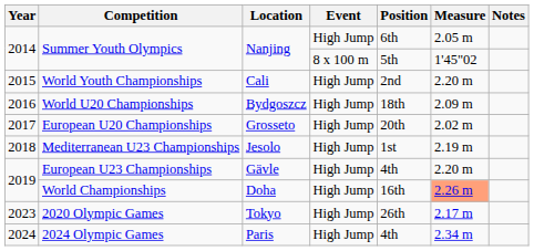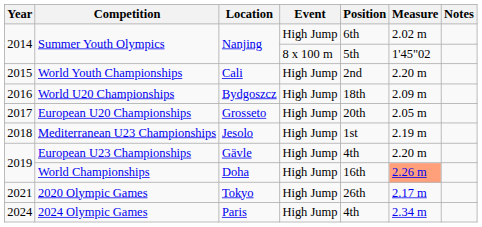Summer Youth Olympics / High Jump | Measure: 2.05 m -> 2.02 m
European U20 Championships | Measure: 2.02 m -> 2.05 m
2020 Olympic Games | Year: 2023 -> 2021
